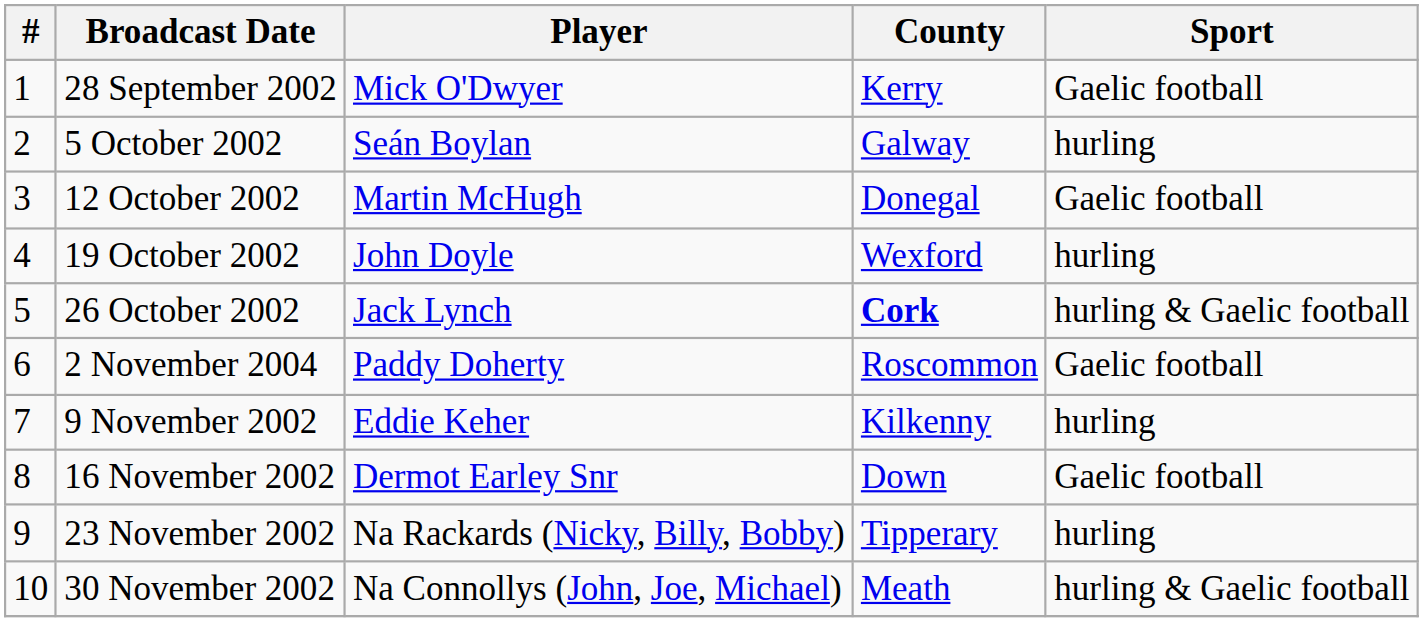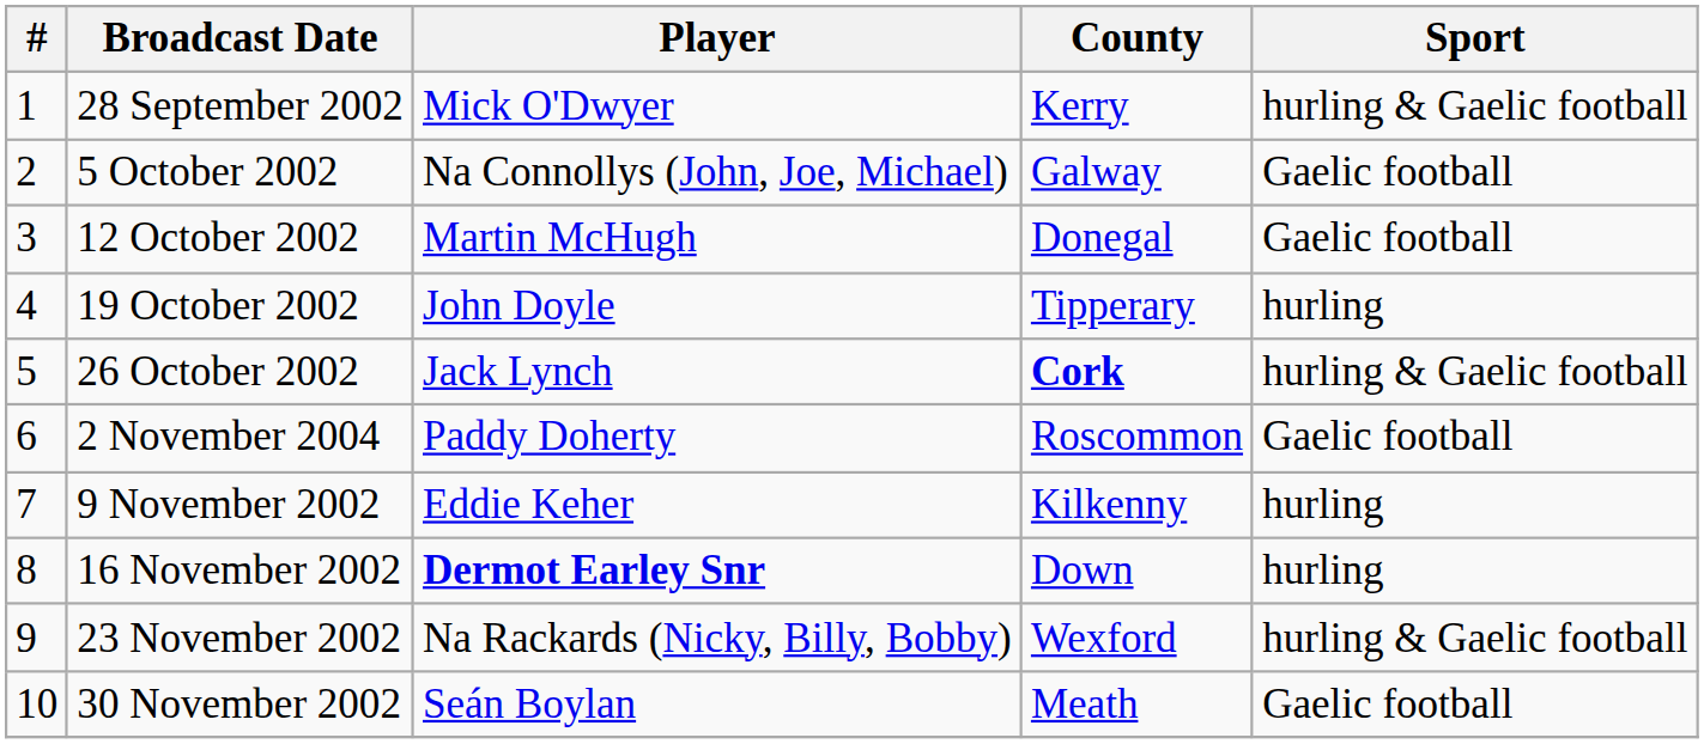28 September 2002 | Sport: Gaelic football -> hurling & Gaelic football
5 October 2002 | Player: Seán Boylan -> Na Connollys (John, Joe, Michael)
5 October 2002 | Sport: hurling -> Gaelic football
19 October 2002 | County: Wexford -> Tipperary
16 November 2002 | Player: normal -> bold
16 November 2002 | Sport: Gaelic football -> hurling
23 November 2002 | County: Tipperary -> Wexford
23 November 2002 | Sport: hurling -> hurling & Gaelic football
30 November 2002 | Player: Na Connollys (John, Joe, Michael) -> Seán Boylan
30 November 2002 | Sport: hurling & Gaelic football -> Gaelic football
